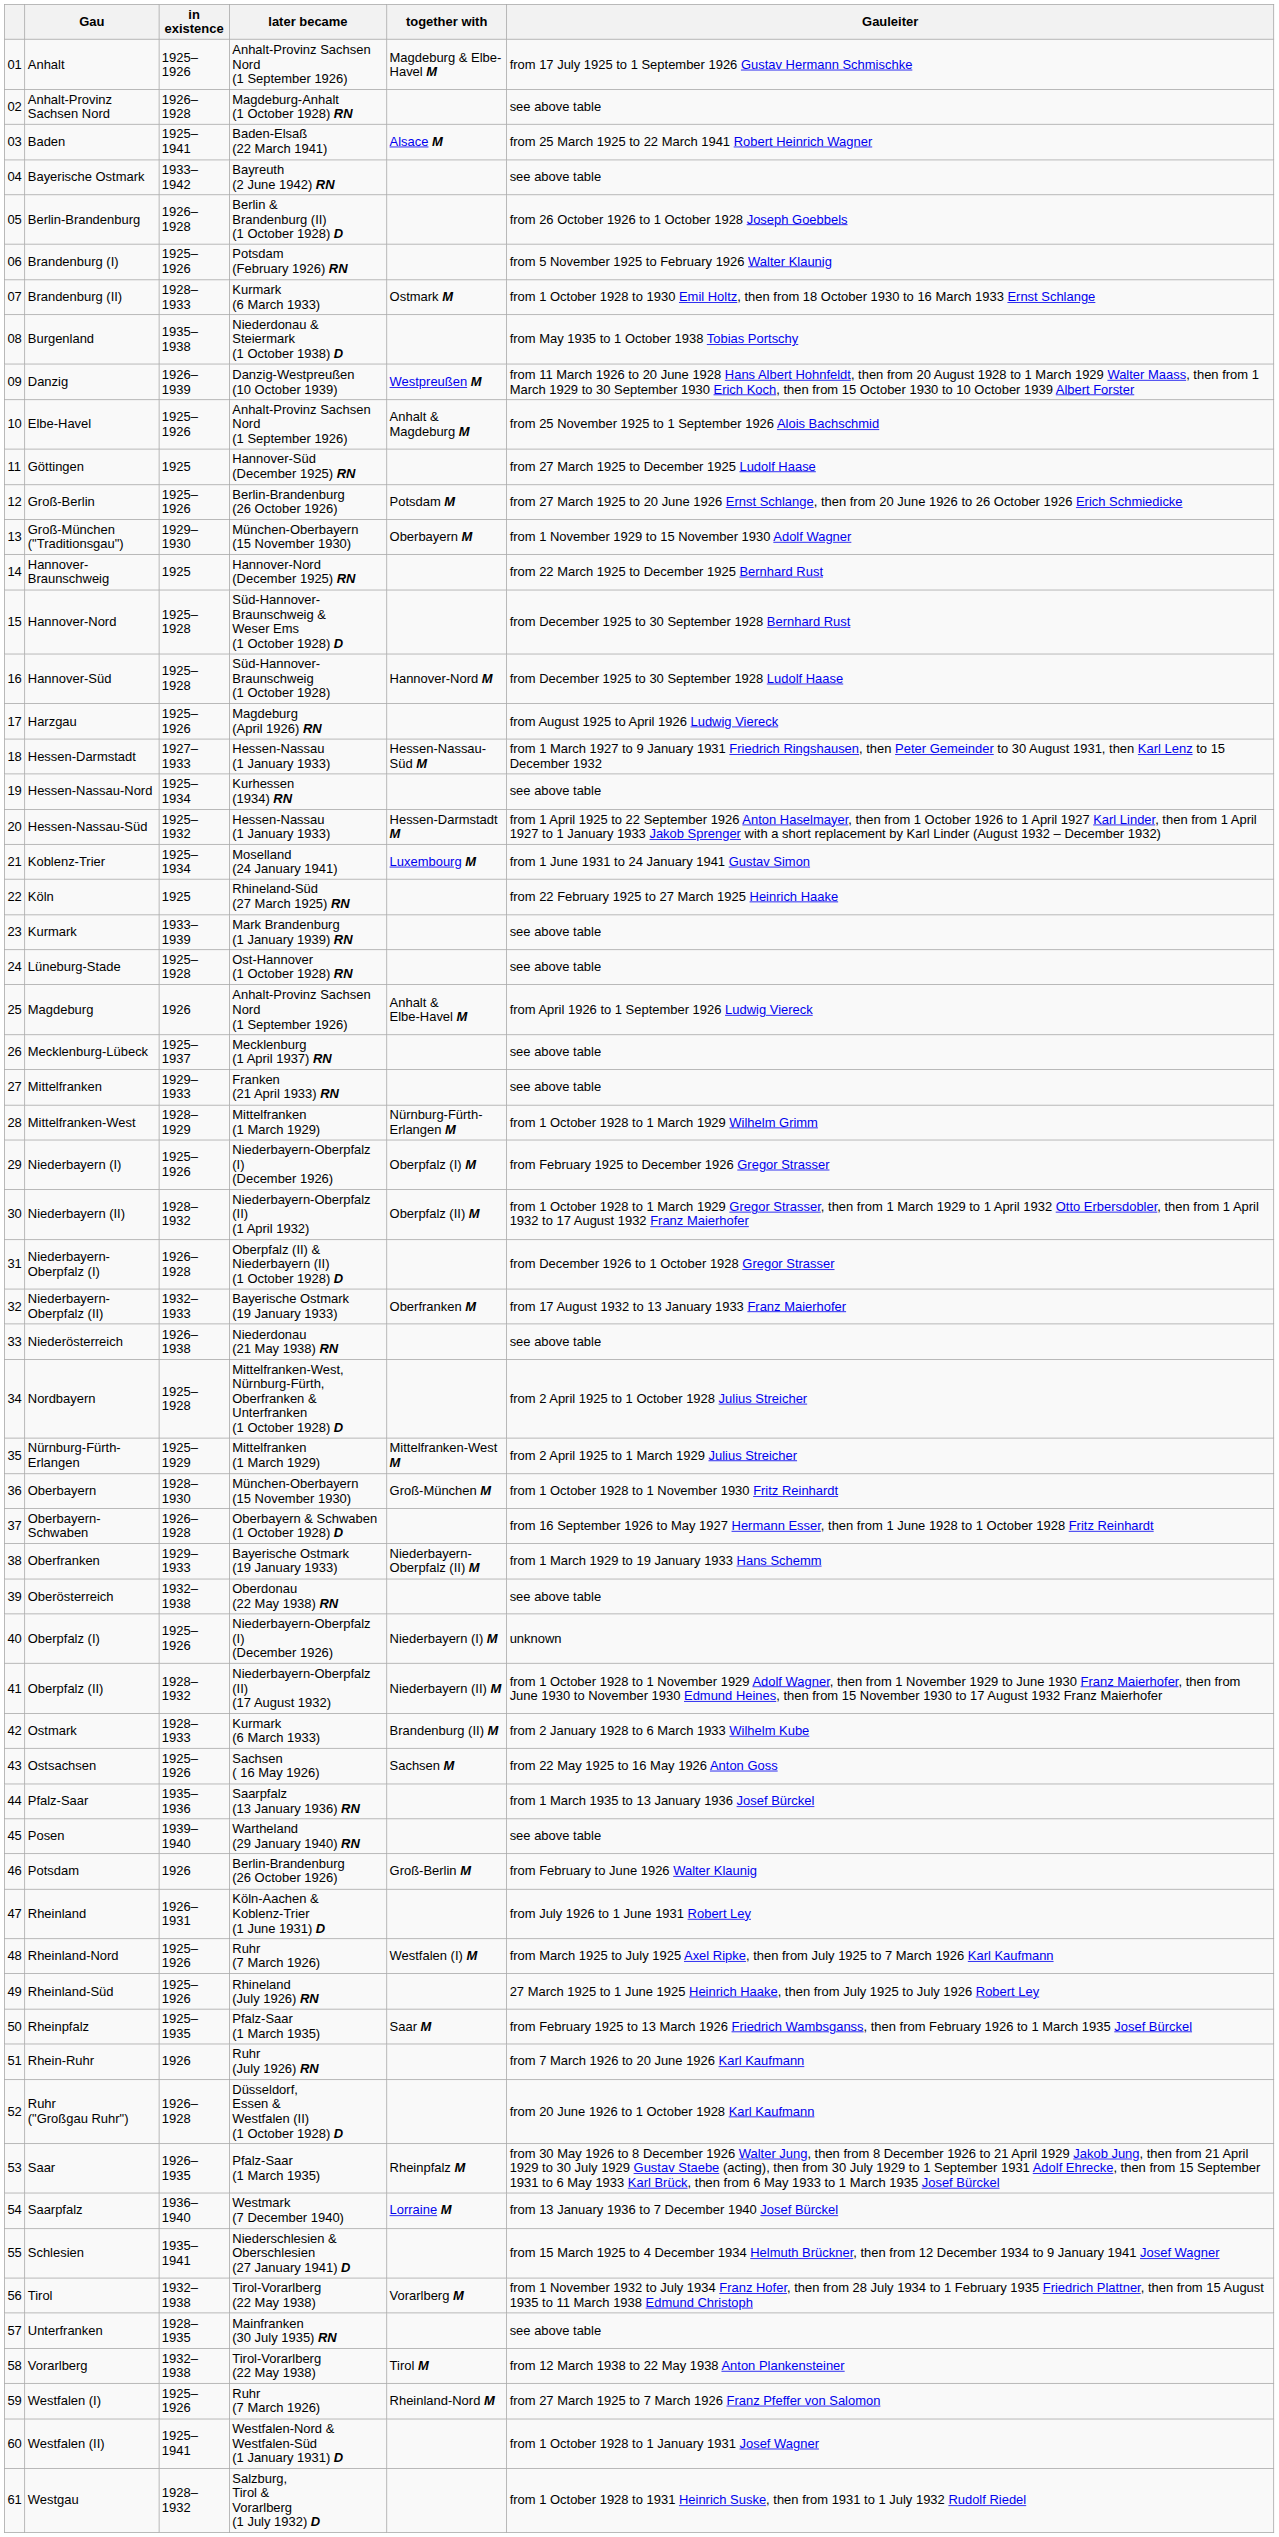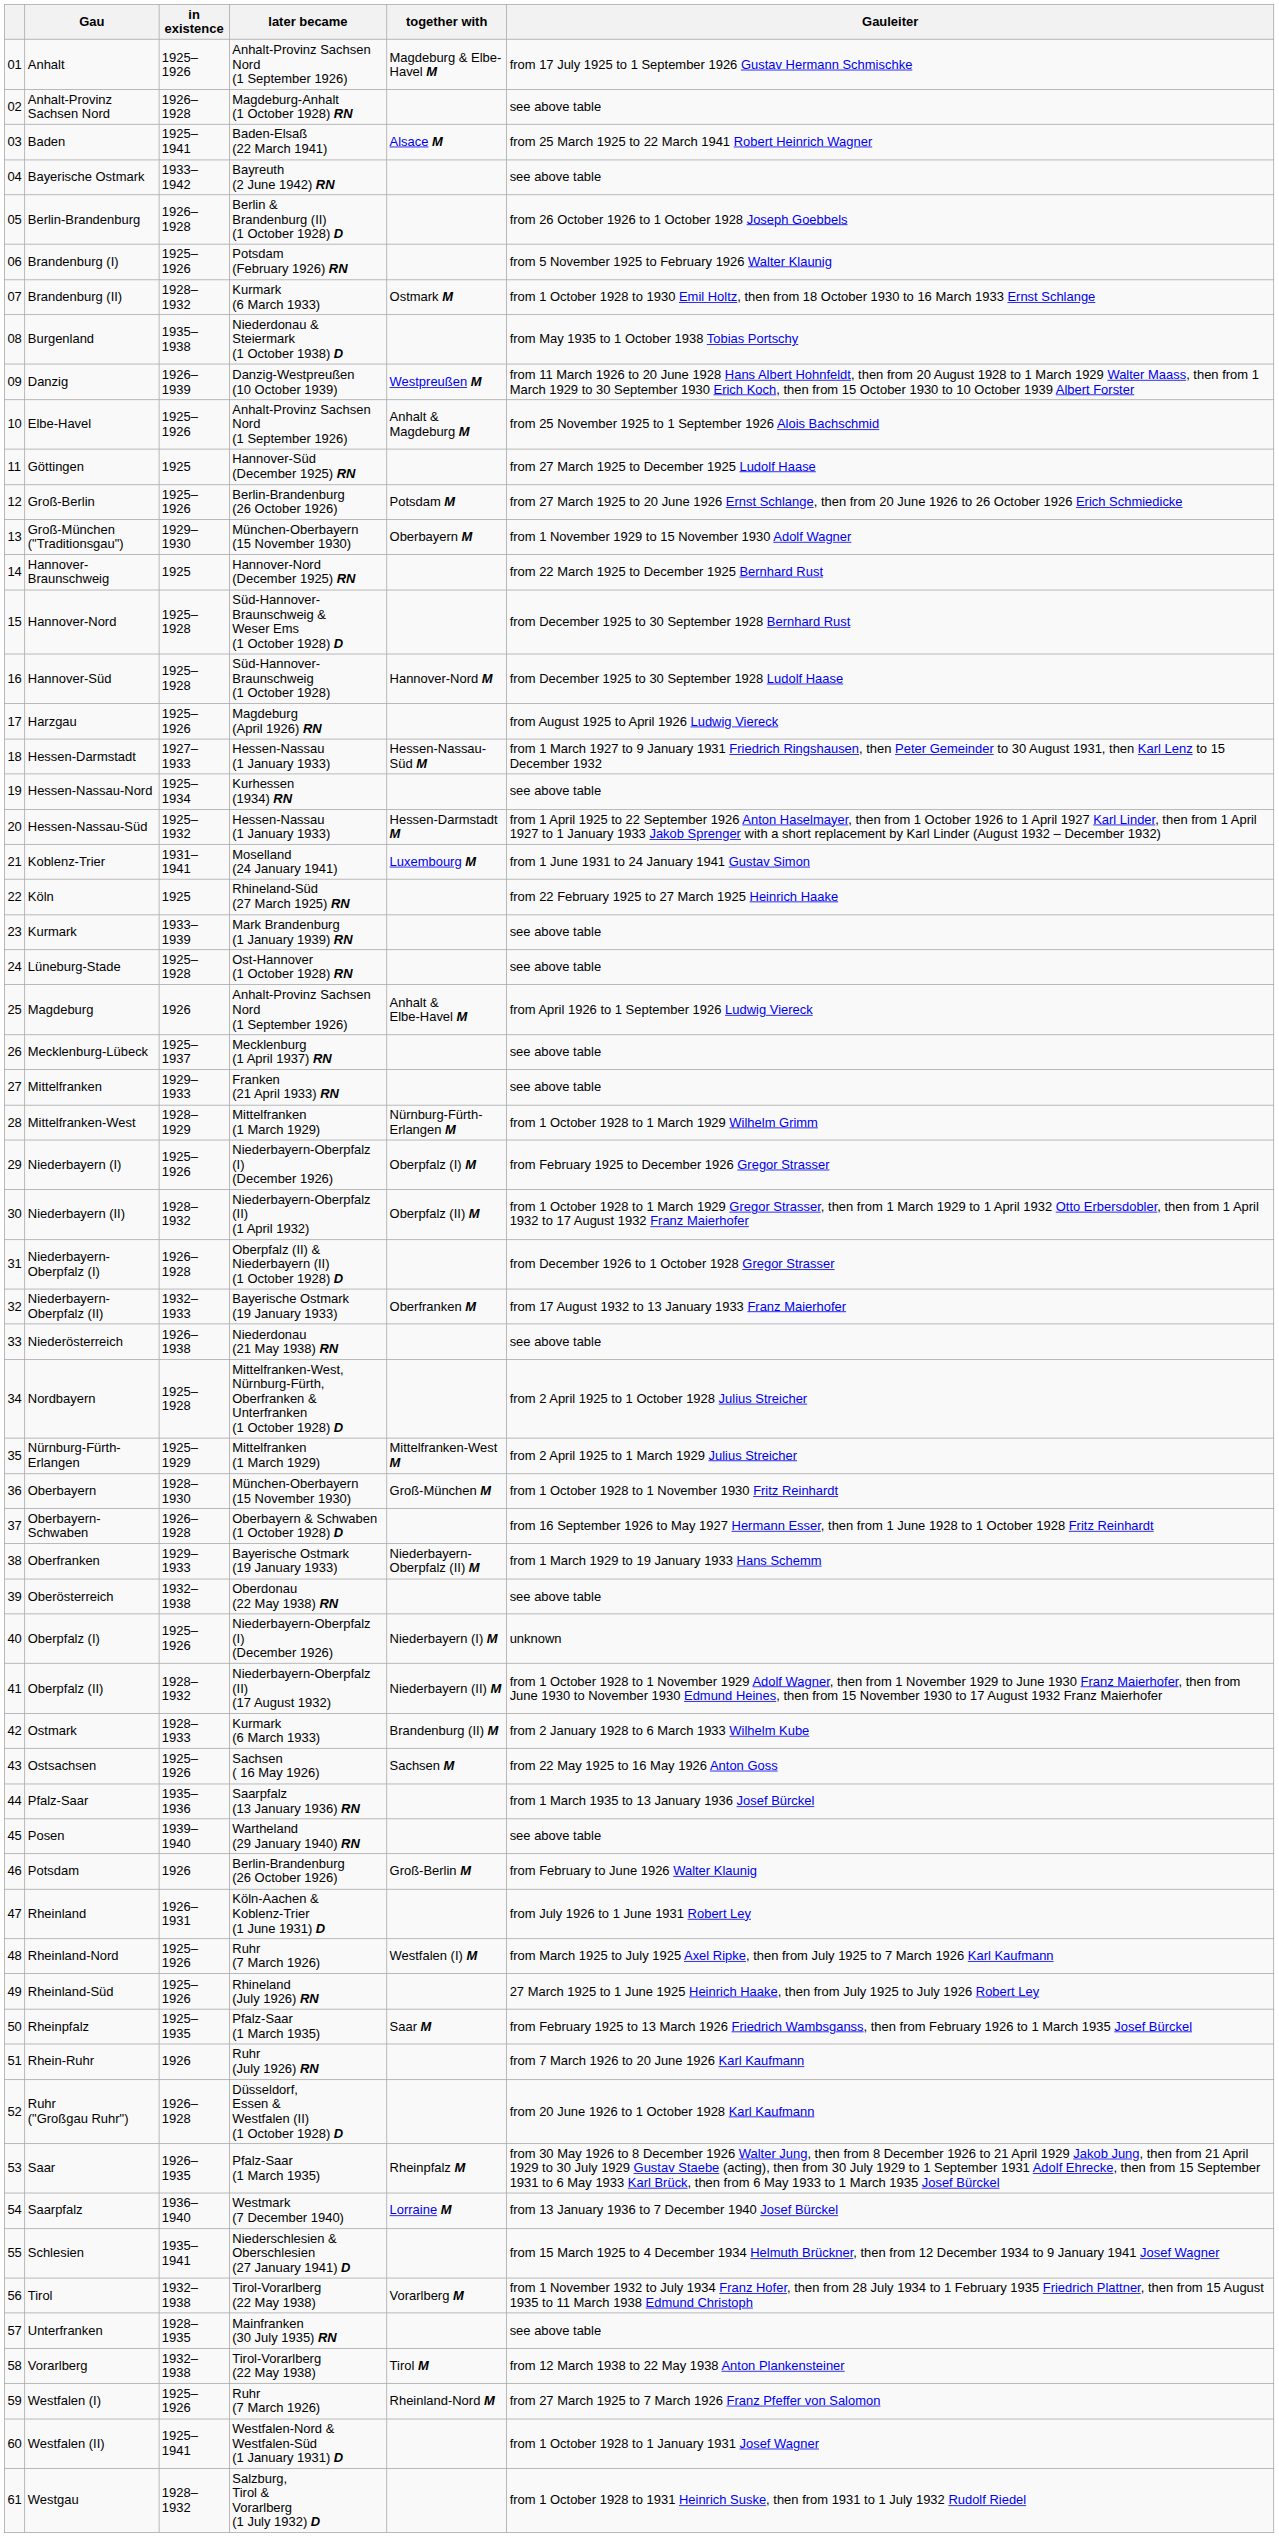Brandenburg (II) | in existence: 1928–1933 -> 1928–1932
Koblenz-Trier | in existence: 1925–1934 -> 1931–1941
